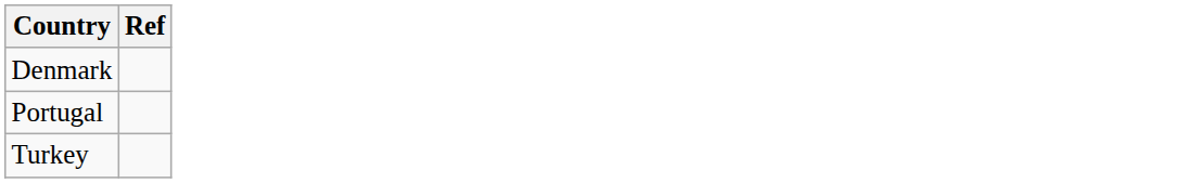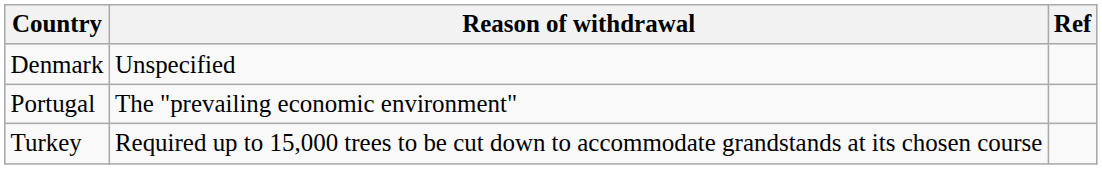+ column: Reason of withdrawal | Unspecified | The "prevailing economic environment" | Required up to 15,000 trees to be cut down to accommodate grandstands at its chosen course
